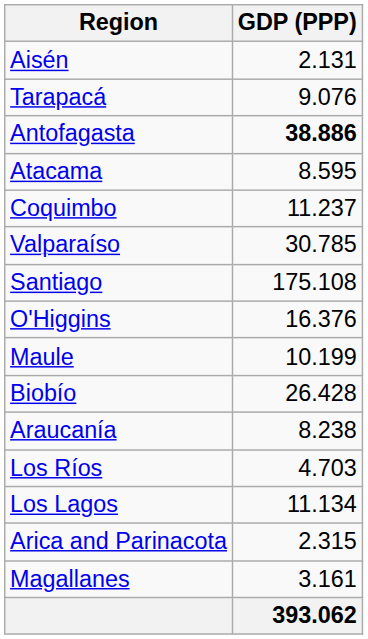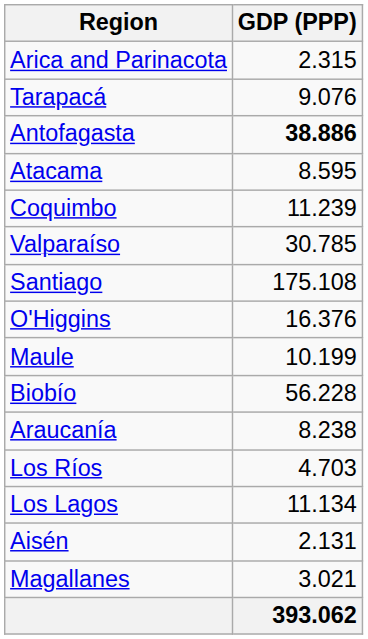rows swapped: Arica and Parinacota <-> Aisén
Coquimbo | GDP (PPP): 11.237 -> 11.239
Biobío | GDP (PPP): 26.428 -> 56.228
Magallanes | GDP (PPP): 3.161 -> 3.021
